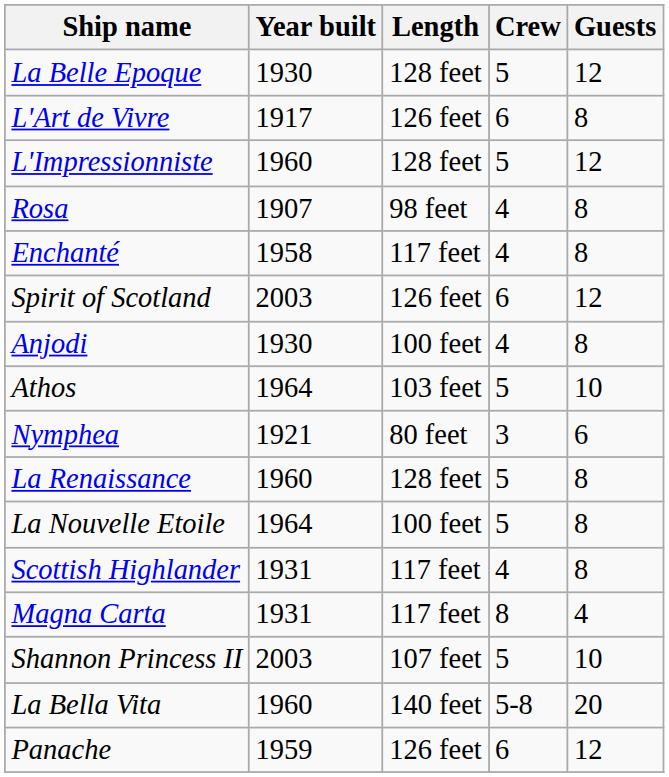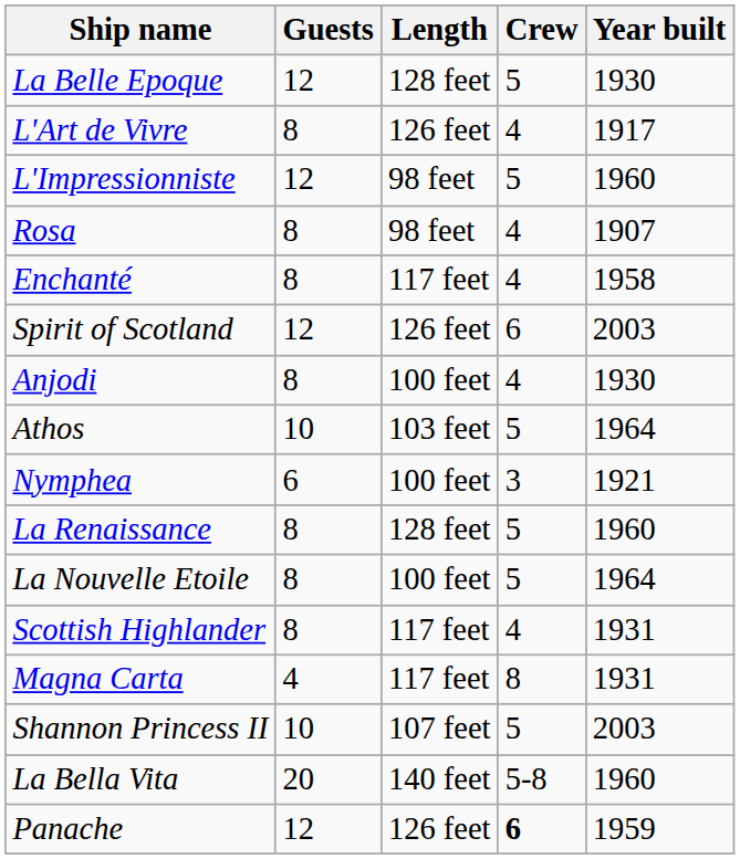columns swapped: Year built <-> Guests
L'Art de Vivre | Crew: 6 -> 4
L'Impressionniste | Length: 128 feet -> 98 feet
Nymphea | Length: 80 feet -> 100 feet
Panache | Crew: normal -> bold
